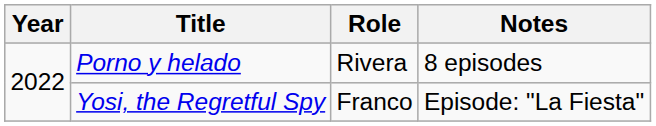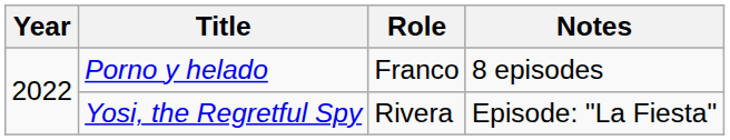Porno y helado | Role: Rivera -> Franco
Yosi, the Regretful Spy | Role: Franco -> Rivera
